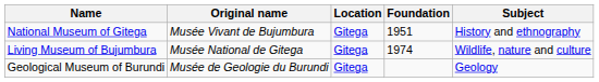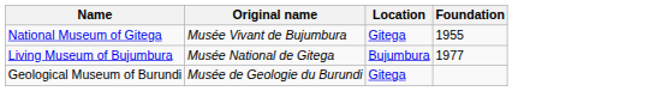- column: Subject | History and ethnography | Wildlife, nature and culture | Geology
National Museum of Gitega | Foundation: 1951 -> 1955
Living Museum of Bujumbura | Location: Gitega -> Bujumbura
Living Museum of Bujumbura | Foundation: 1974 -> 1977
